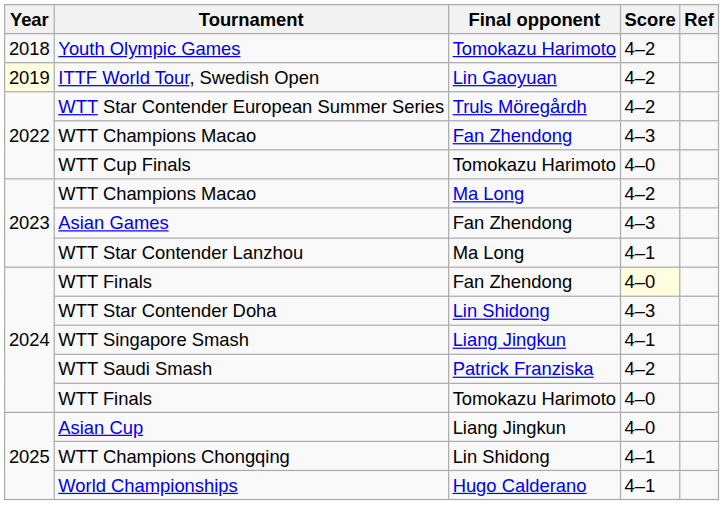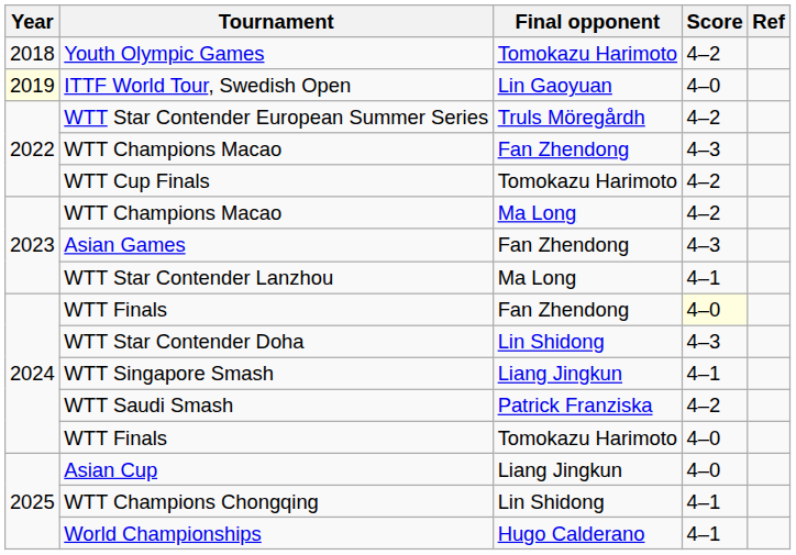ITTF World Tour, Swedish Open | Score: 4–2 -> 4–0
WTT Cup Finals | Score: 4–0 -> 4–2
